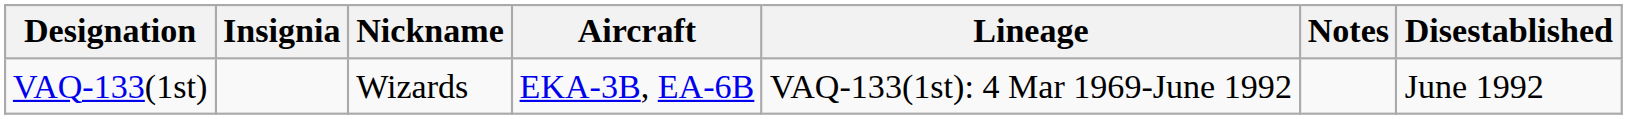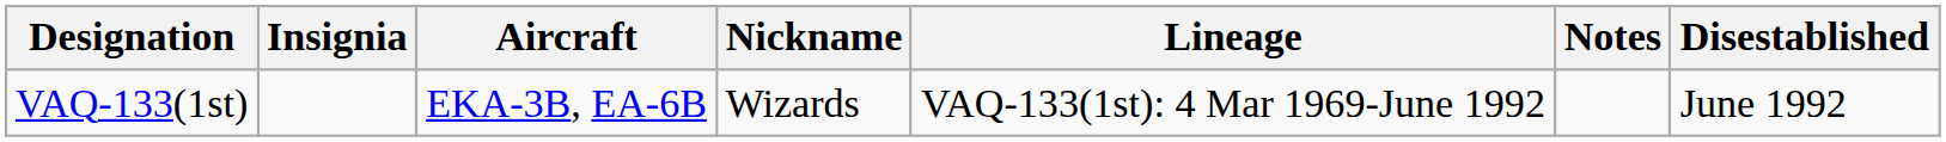columns swapped: Nickname <-> Aircraft
